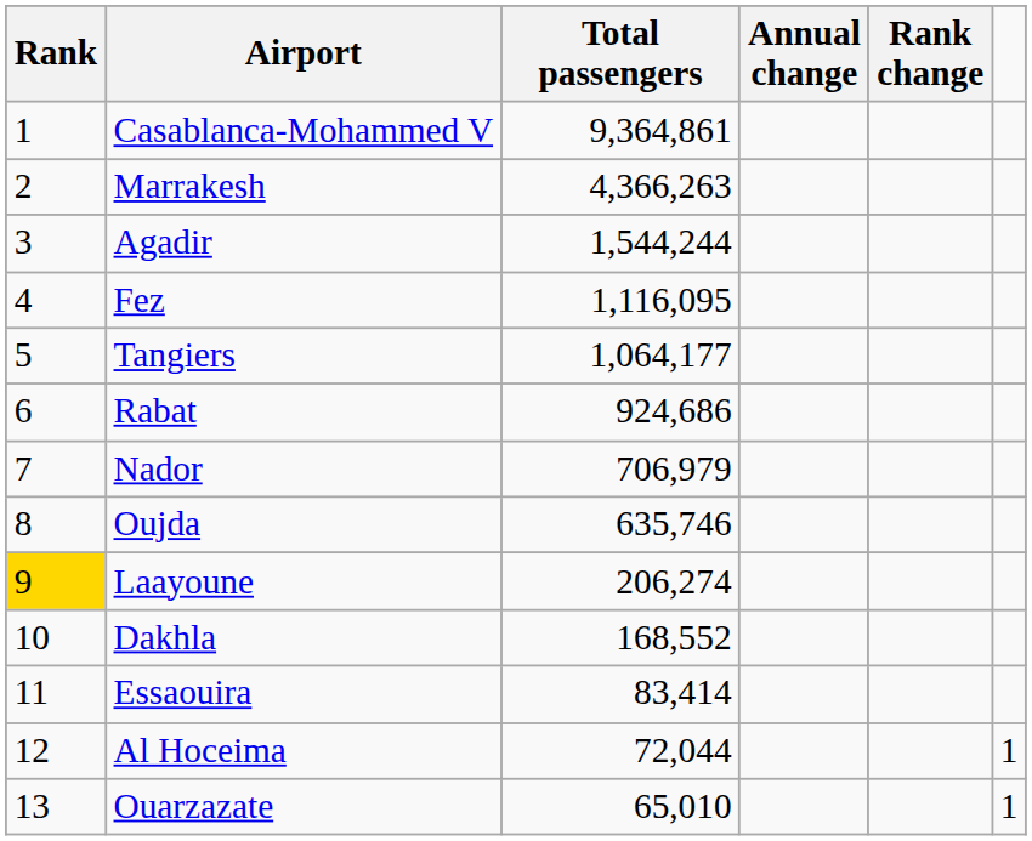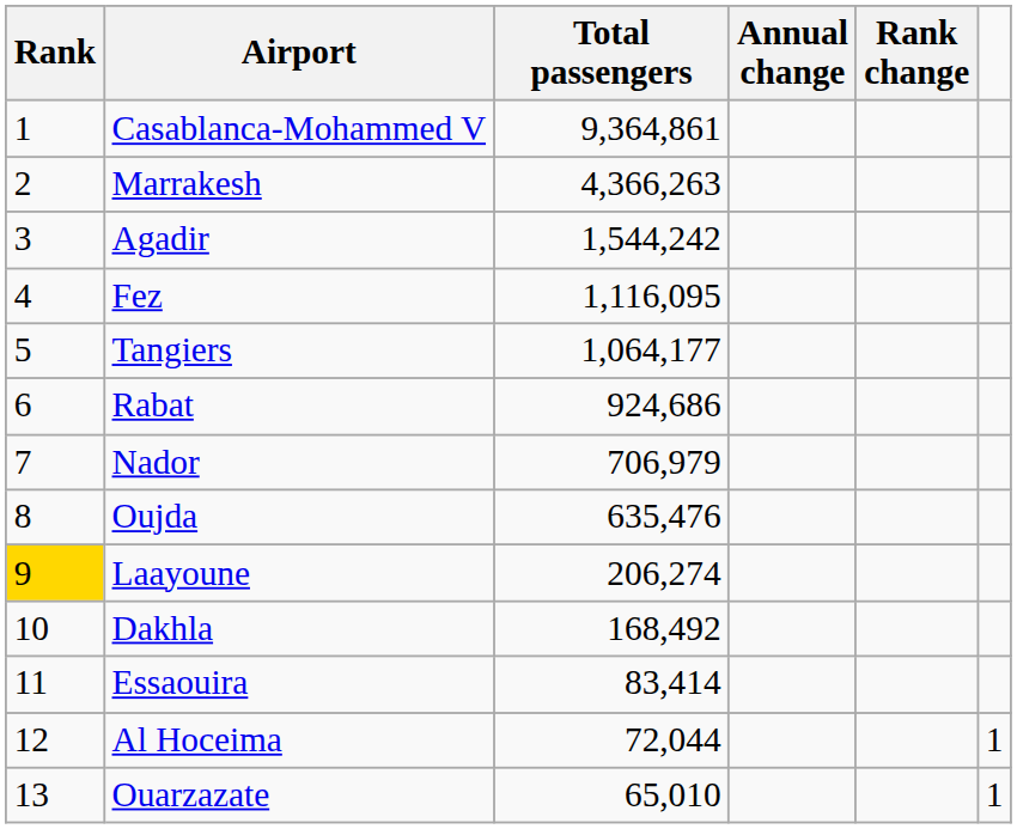Agadir | Total passengers: 1,544,244 -> 1,544,242
Oujda | Total passengers: 635,746 -> 635,476
Dakhla | Total passengers: 168,552 -> 168,492
